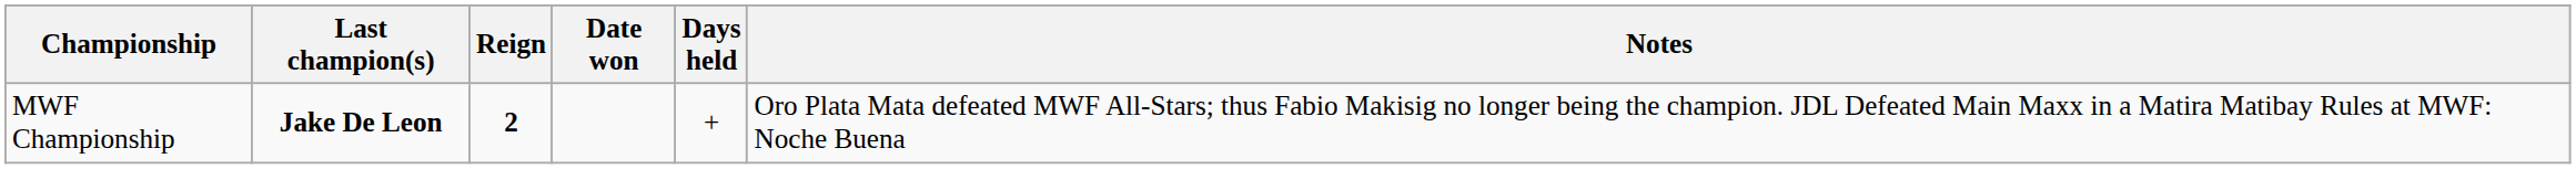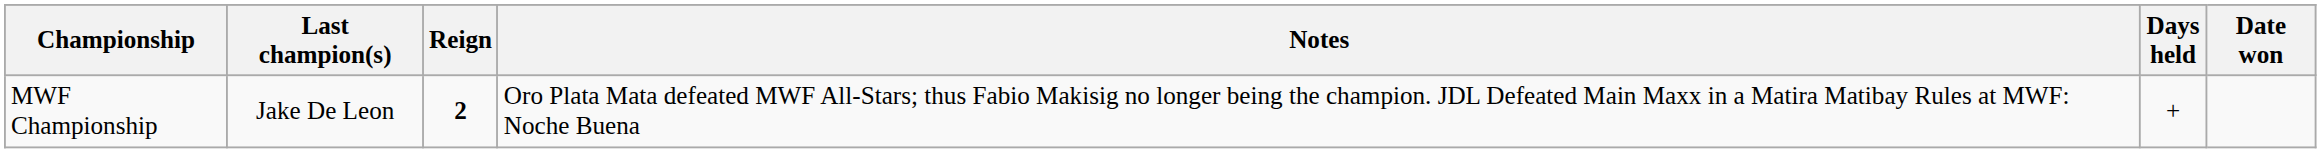columns swapped: Date won <-> Notes
MWF Championship | Last champion(s): bold -> normal
